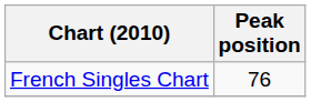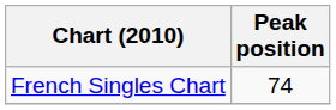French Singles Chart | Peak position: 76 -> 74
